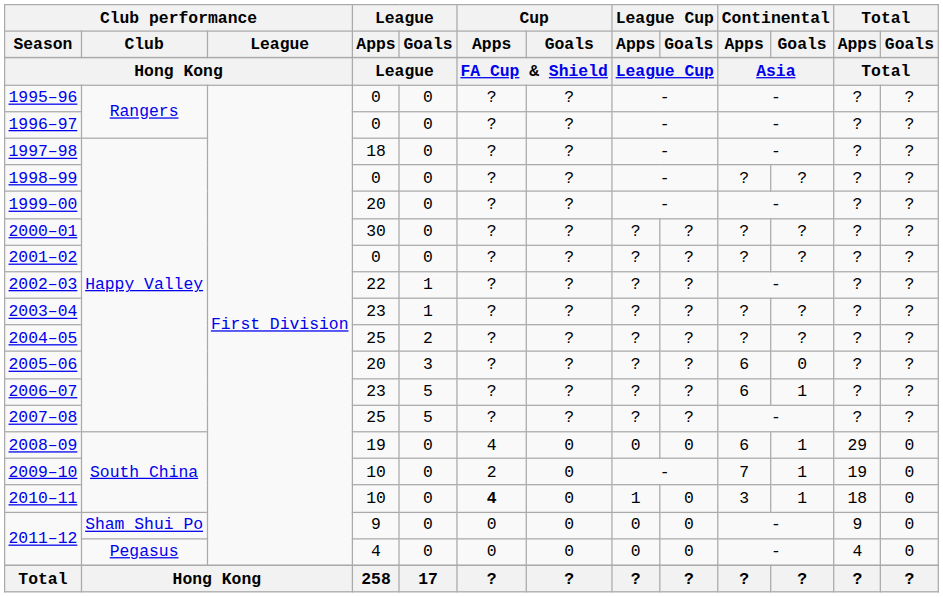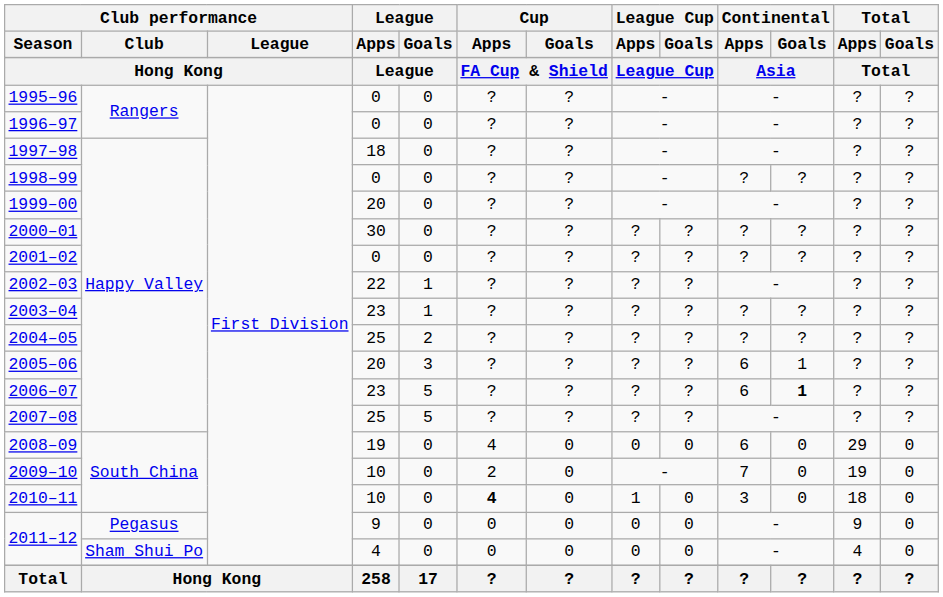2005–06 | Continental / Goals: 0 -> 1
2006–07 | Continental / Goals: normal -> bold
2008–09 | Continental / Goals: 1 -> 0
2009–10 | Continental / Goals: 1 -> 0
2010–11 | Continental / Goals: 1 -> 0
2011–12 / 9 | Club performance / Club: Sham Shui Po -> Pegasus
2011–12 / 4 | Club performance / Club: Pegasus -> Sham Shui Po
